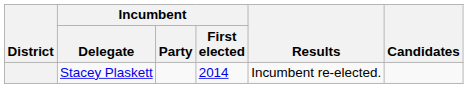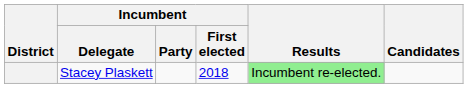Stacey Plaskett | Incumbent / First elected: 2014 -> 2018
Stacey Plaskett | Results: no background -> lightgreen background
